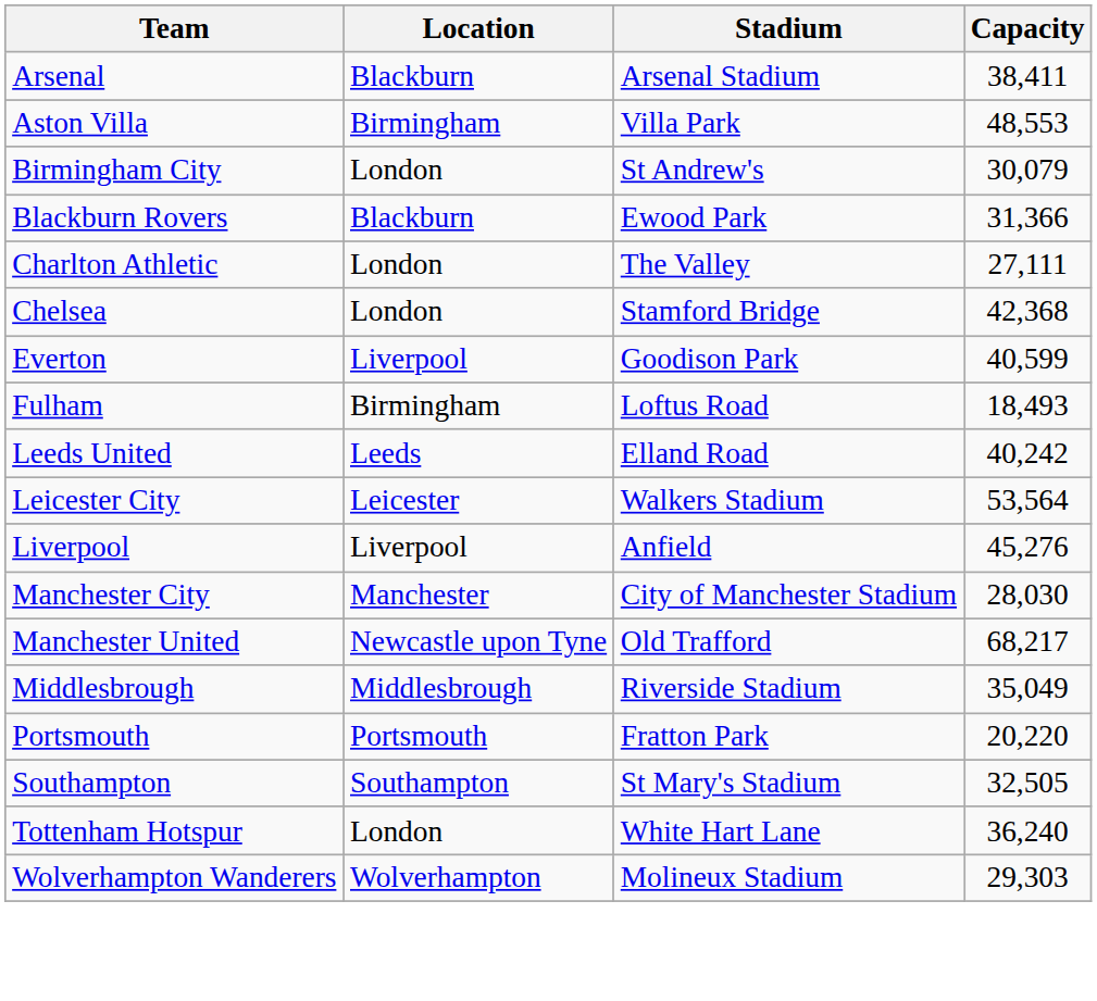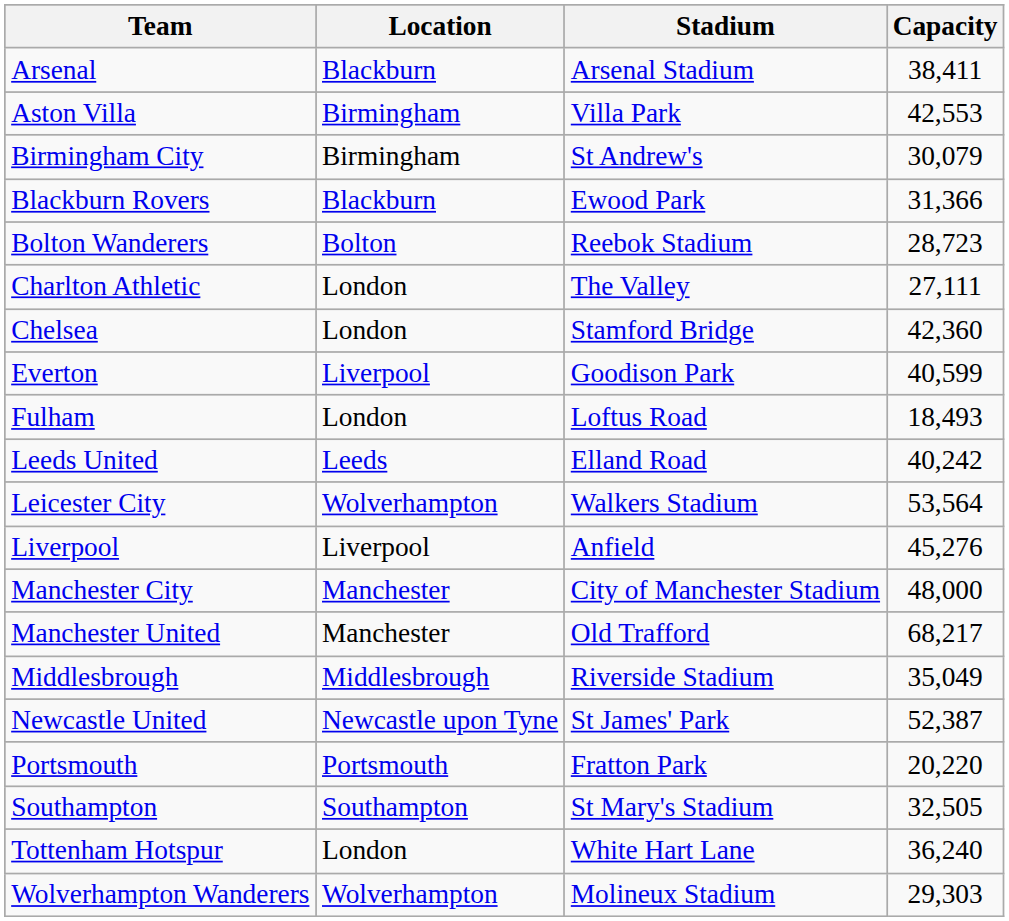Aston Villa | Capacity: 48,553 -> 42,553
Birmingham City | Location: London -> Birmingham
+ row: Bolton Wanderers | Bolton | Reebok Stadium | 28,723
Chelsea | Capacity: 42,368 -> 42,360
Fulham | Location: Birmingham -> London
Leicester City | Location: Leicester -> Wolverhampton
Manchester City | Capacity: 28,030 -> 48,000
Manchester United | Location: Newcastle upon Tyne -> Manchester
+ row: Newcastle United | Newcastle upon Tyne | St James' Park | 52,387
